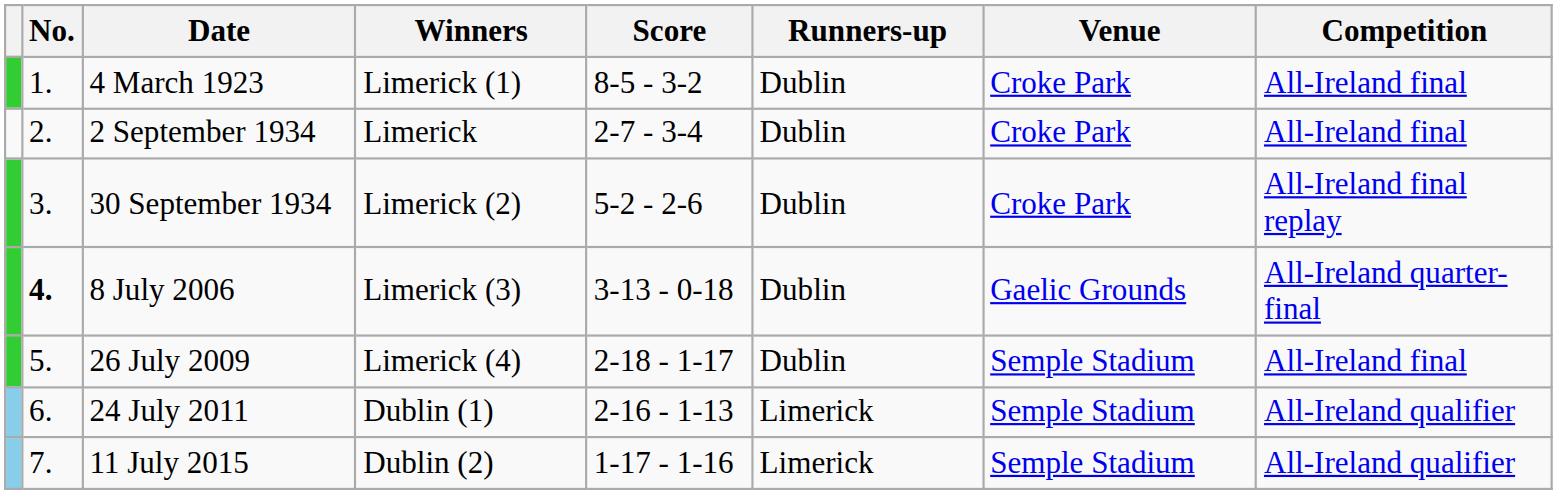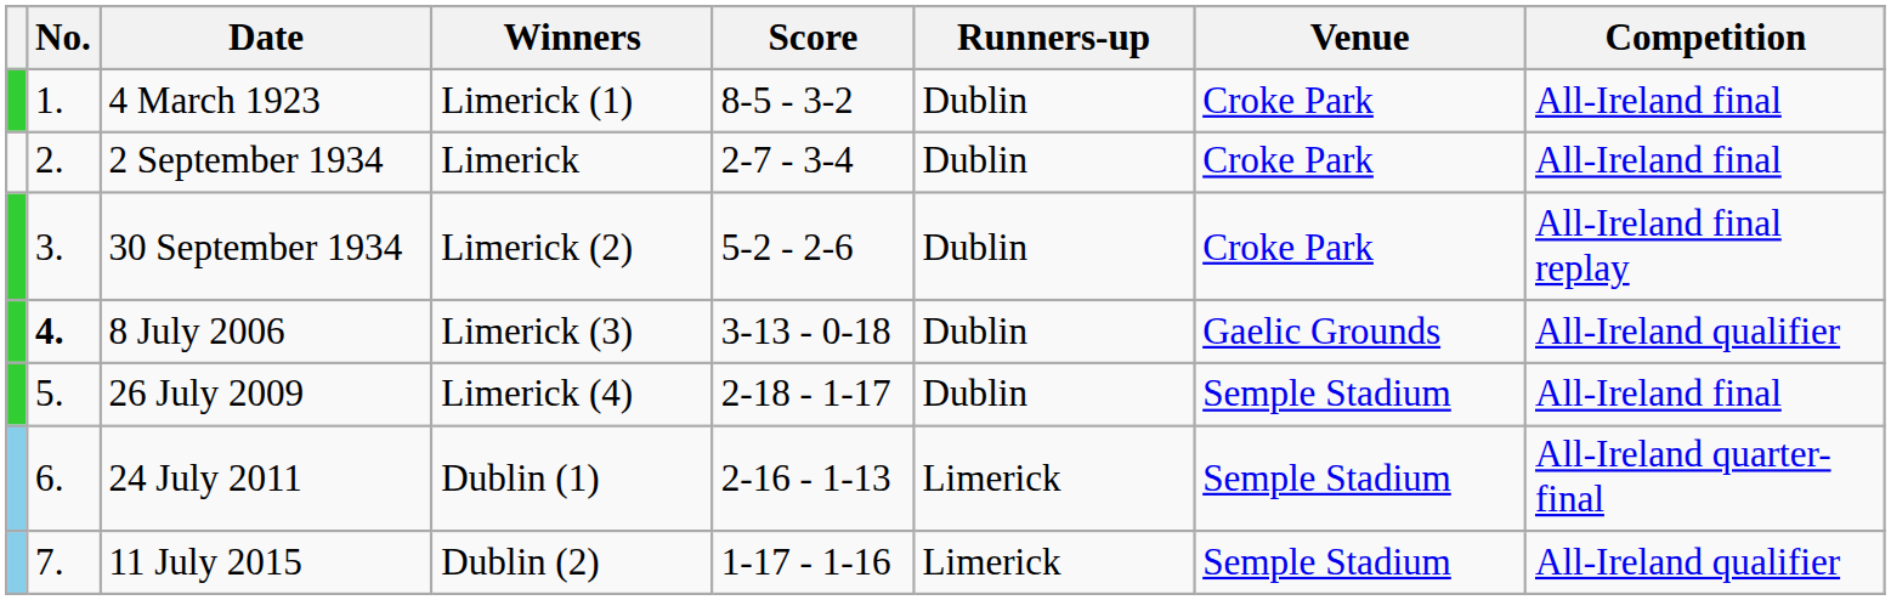8 July 2006 | Competition: All-Ireland quarter-final -> All-Ireland qualifier
24 July 2011 | Competition: All-Ireland qualifier -> All-Ireland quarter-final
